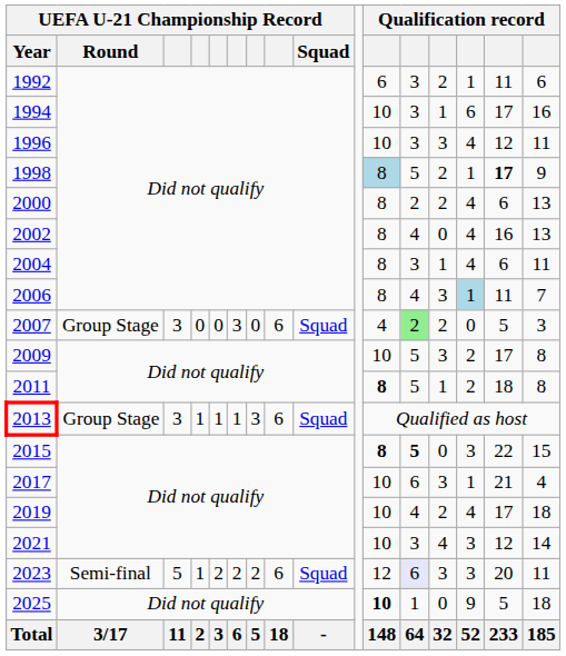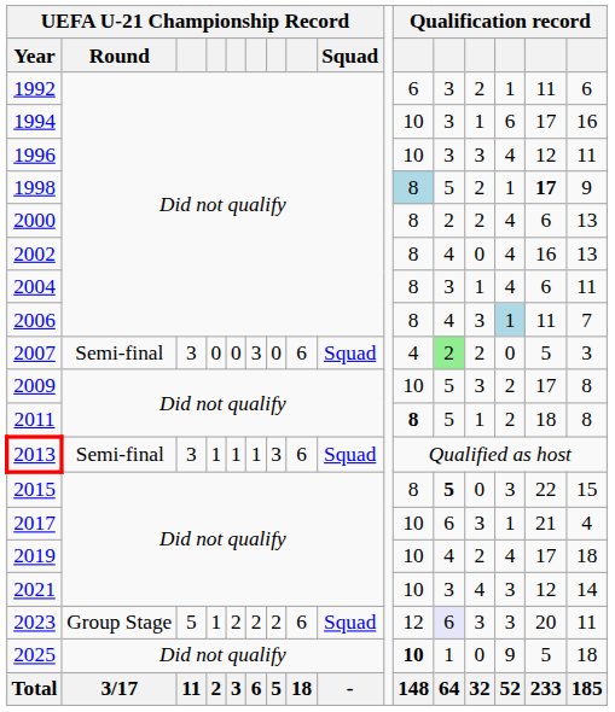2007 | UEFA U-21 Championship Record / Round: Group Stage -> Semi-final
2013 | UEFA U-21 Championship Record / Round: Group Stage -> Semi-final
2015 | column 11: bold -> normal
2023 | UEFA U-21 Championship Record / Round: Semi-final -> Group Stage
